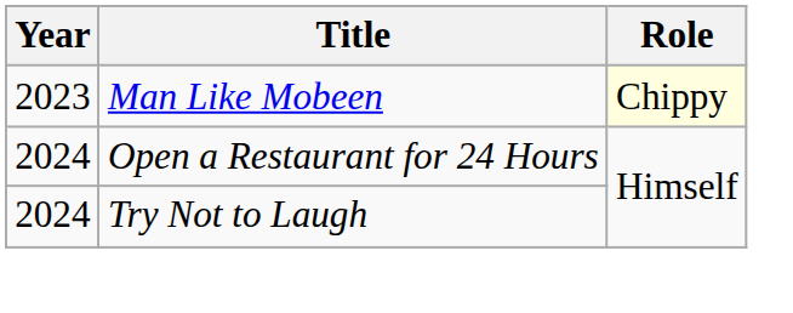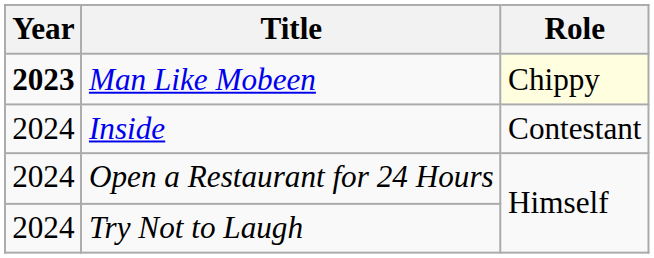Man Like Mobeen | Year: normal -> bold
+ row: 2024 | Inside | Contestant
